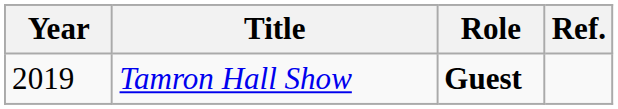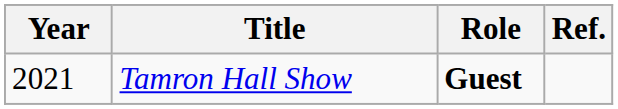Tamron Hall Show | Year: 2019 -> 2021
